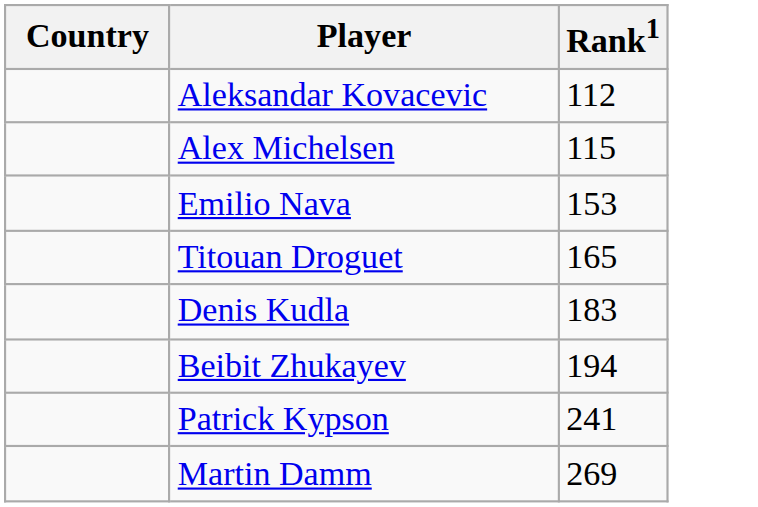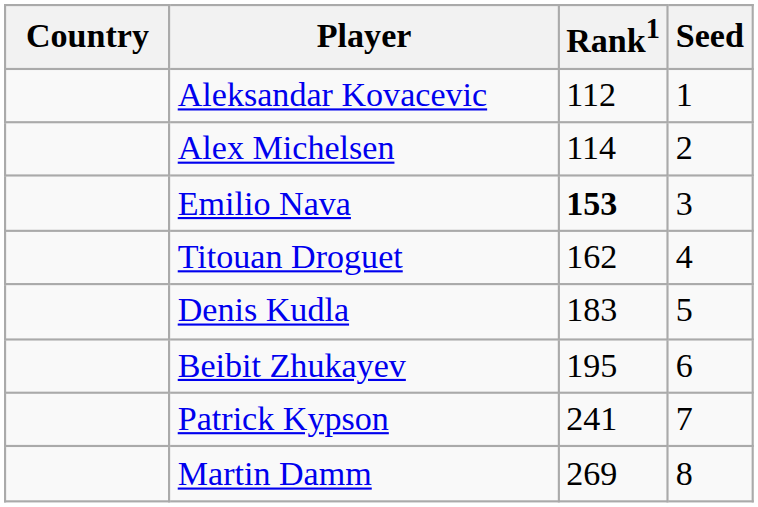+ column: Seed | 1 | 2 | 3 | 4 | 5 | 6 | 7 | 8
Alex Michelsen | Rank1: 115 -> 114
Emilio Nava | Rank1: normal -> bold
Titouan Droguet | Rank1: 165 -> 162
Beibit Zhukayev | Rank1: 194 -> 195
